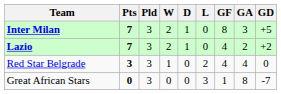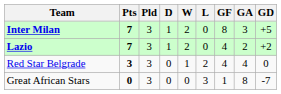columns swapped: W <-> D
